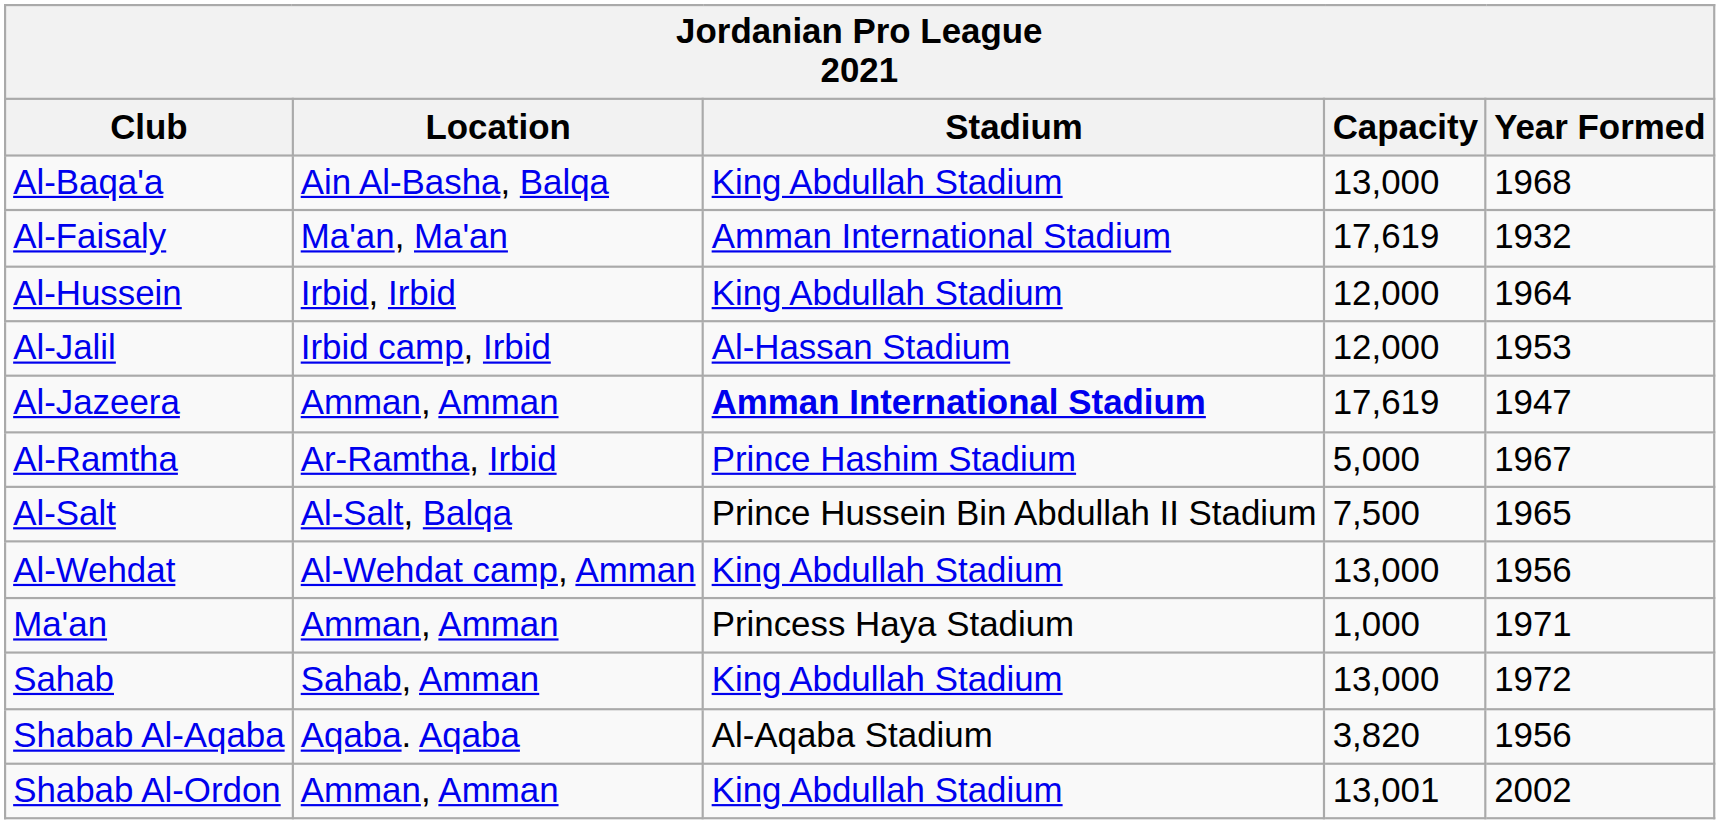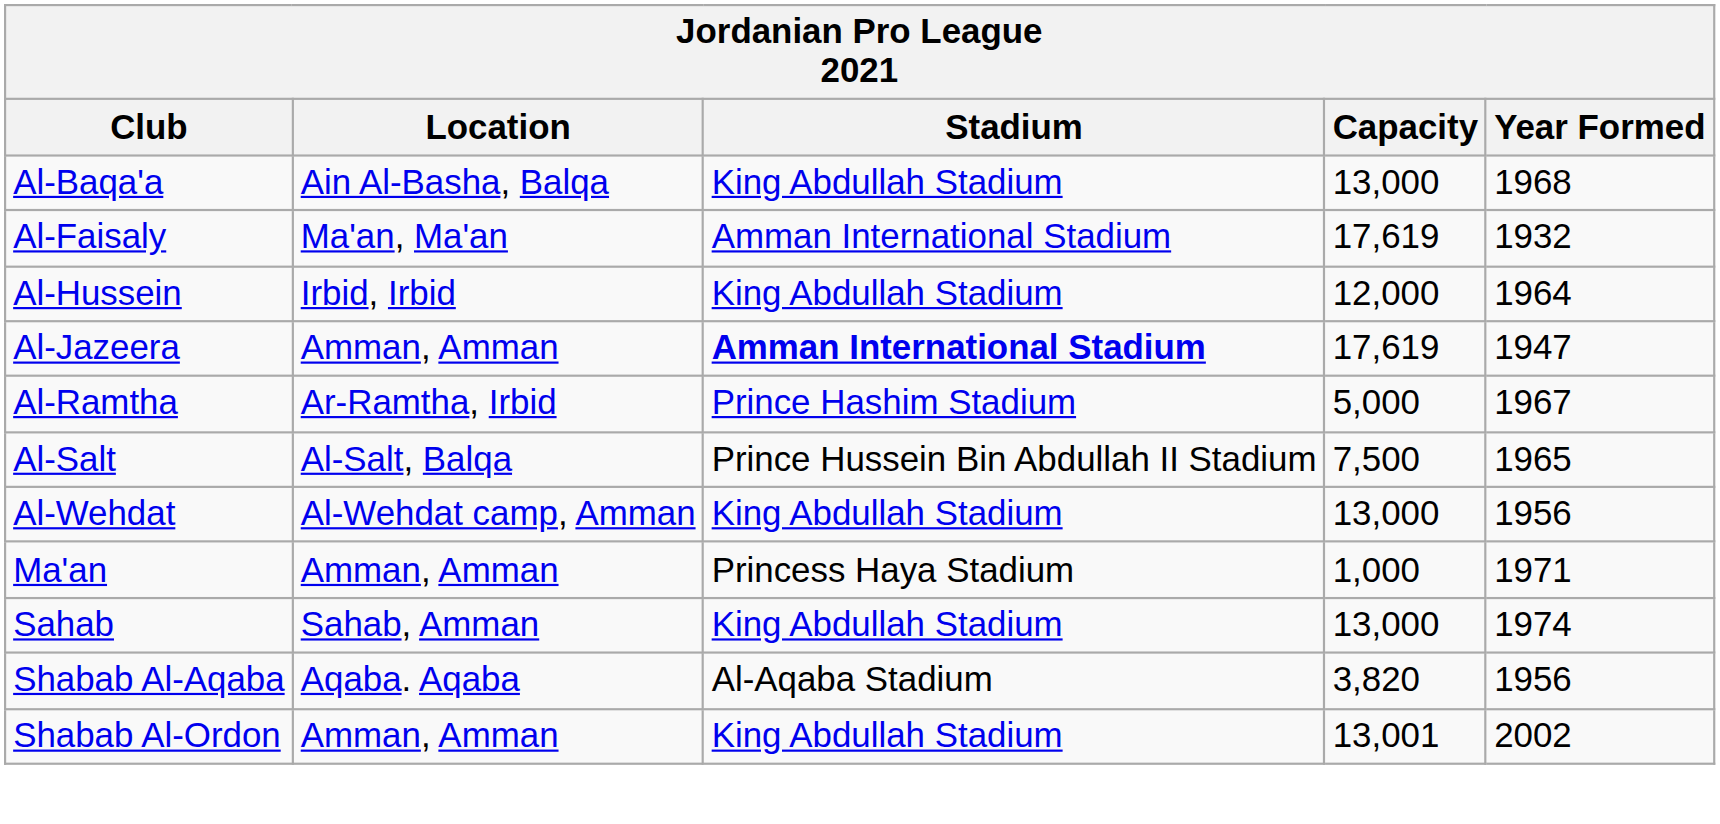- row: Al-Jalil | Irbid camp, Irbid | Al-Hassan Stadium | 12,000 | 1953
Sahab | Year Formed: 1972 -> 1974
